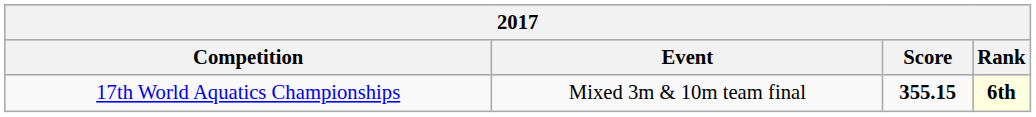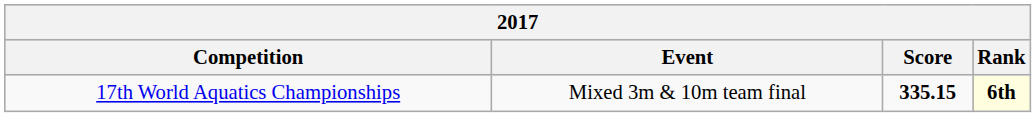17th World Aquatics Championships | Score: 355.15 -> 335.15
